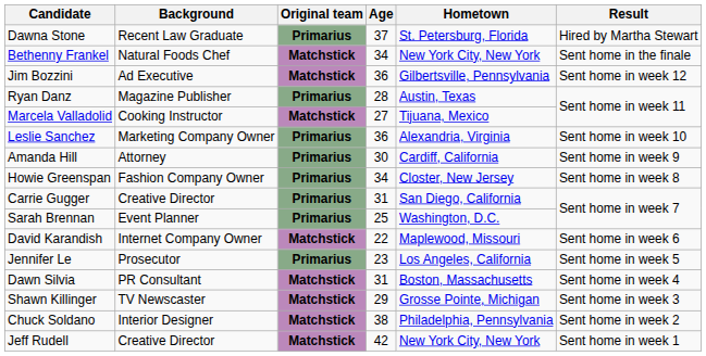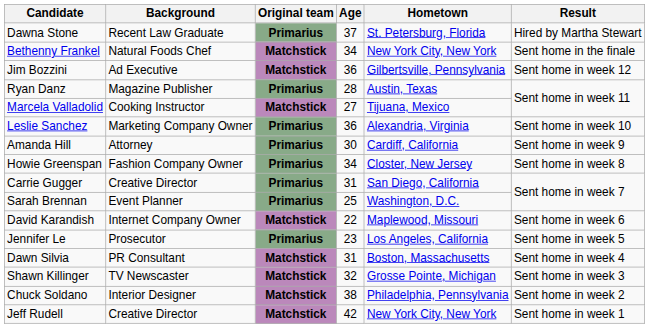Shawn Killinger | Age: 29 -> 32
